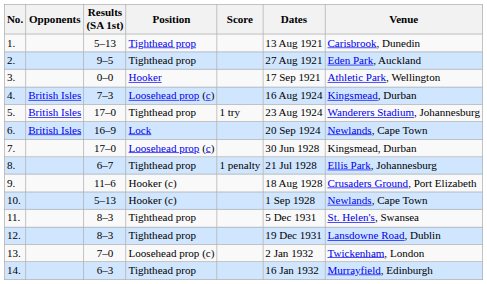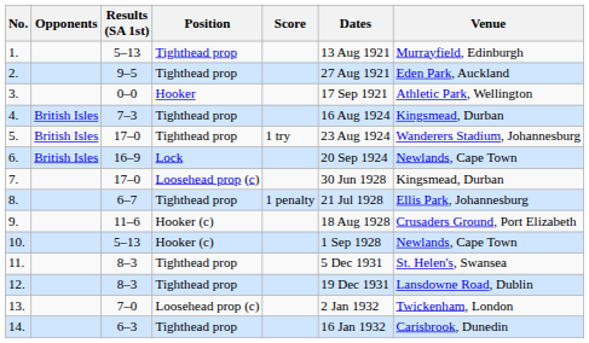1. | Venue: Carisbrook, Dunedin -> Murrayfield, Edinburgh
4. | Position: Loosehead prop (c) -> Tighthead prop
14. | Venue: Murrayfield, Edinburgh -> Carisbrook, Dunedin
